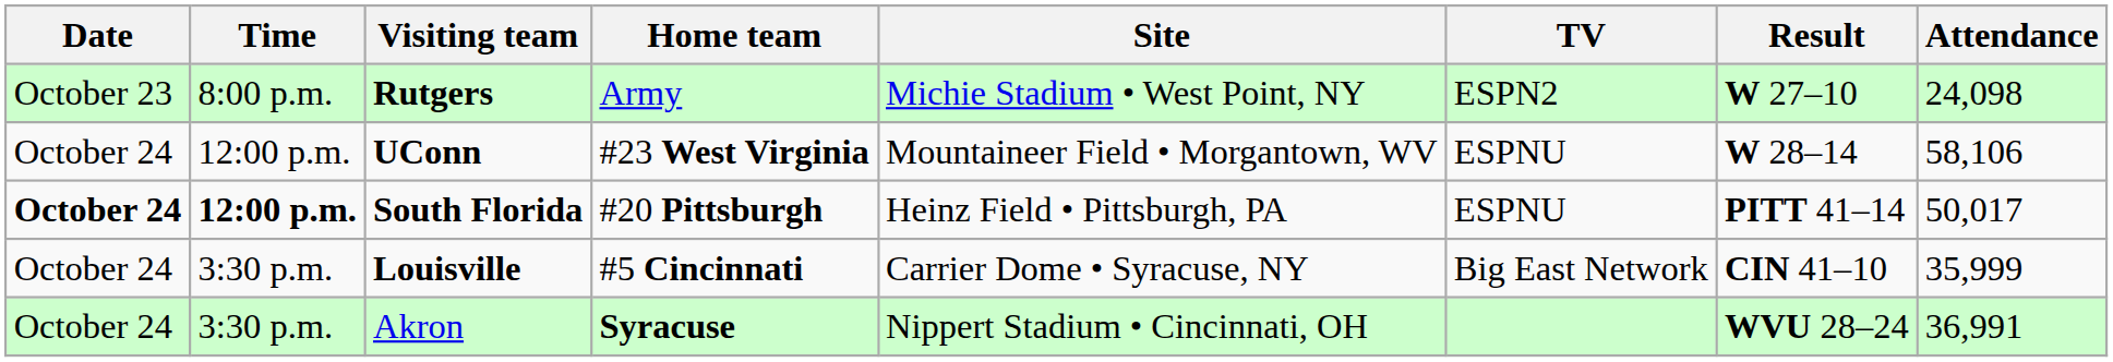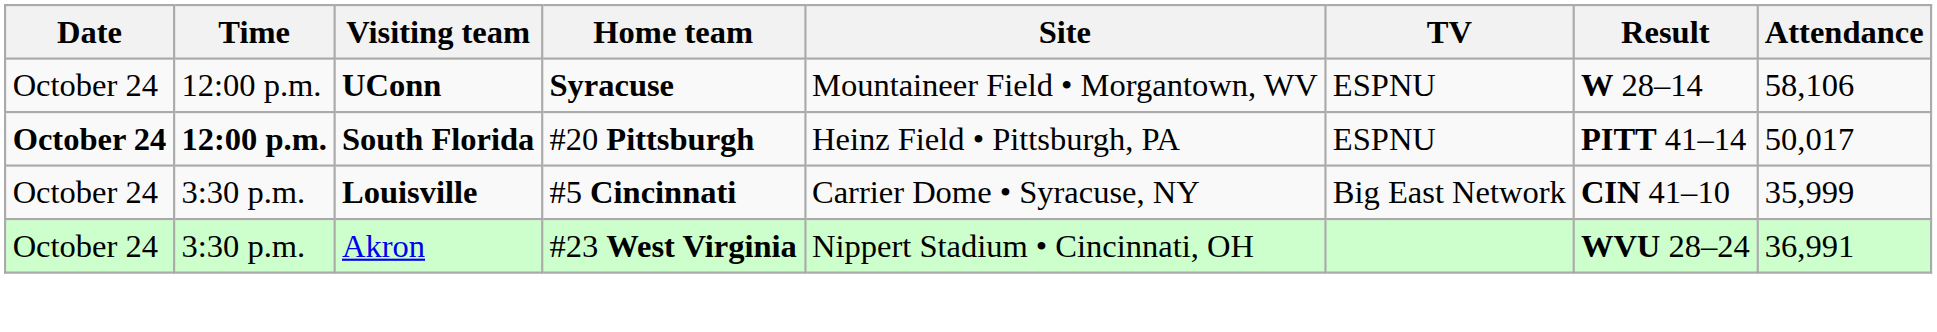- row: October 23 | 8:00 p.m. | Rutgers | Army | Michie Stadium • West Point, NY | ESPN2 | W 27–10 | 24,098
UConn | Home team: #23 West Virginia -> Syracuse
Akron | Home team: Syracuse -> #23 West Virginia
